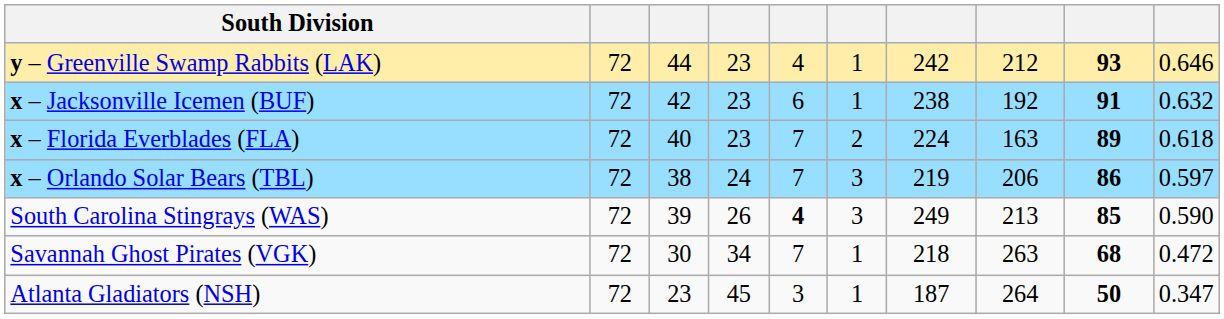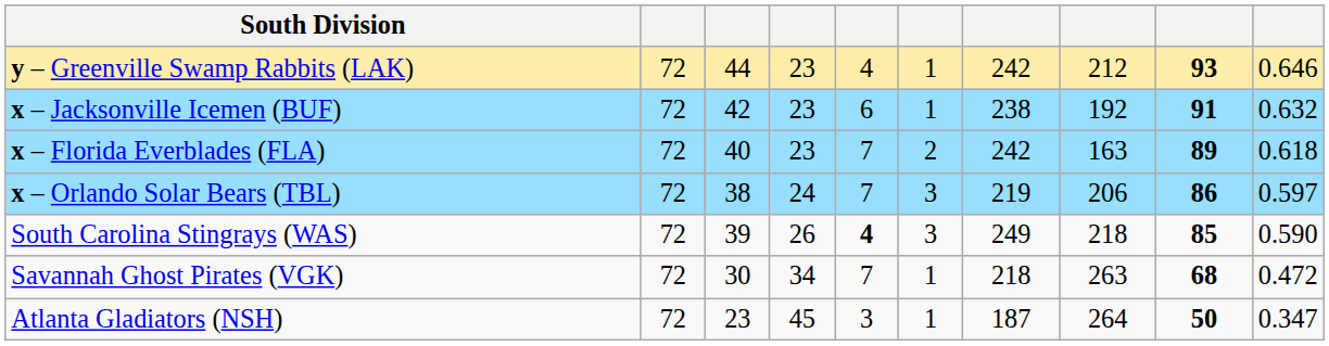x – Florida Everblades (FLA) | column 7: 224 -> 242
South Carolina Stingrays (WAS) | column 8: 213 -> 218
